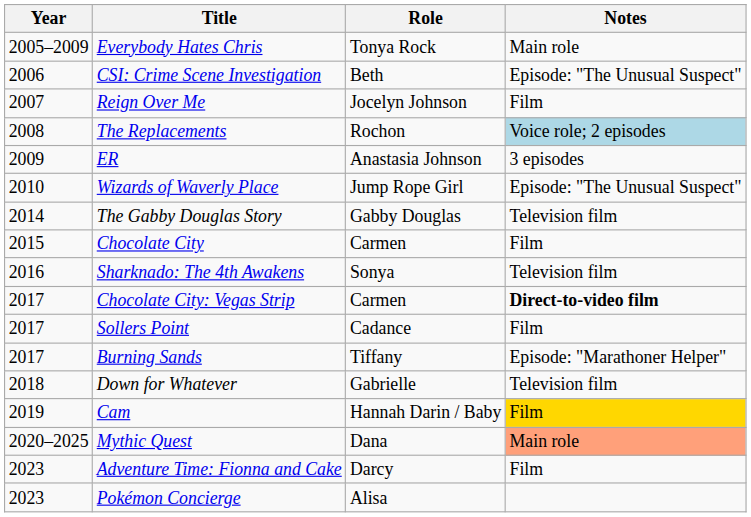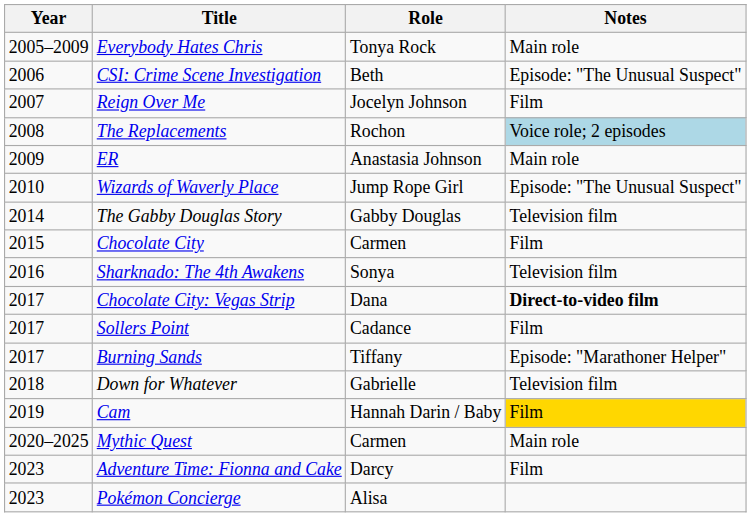ER | Notes: 3 episodes -> Main role
Chocolate City: Vegas Strip | Role: Carmen -> Dana
Mythic Quest | Role: Dana -> Carmen
Mythic Quest | Notes: lightsalmon background -> no background
